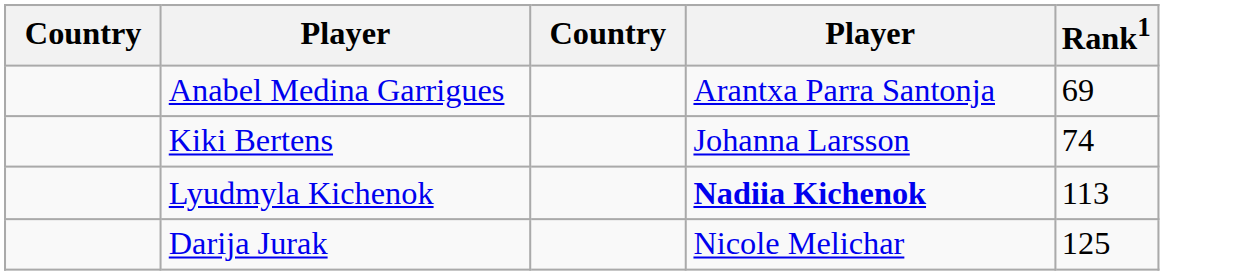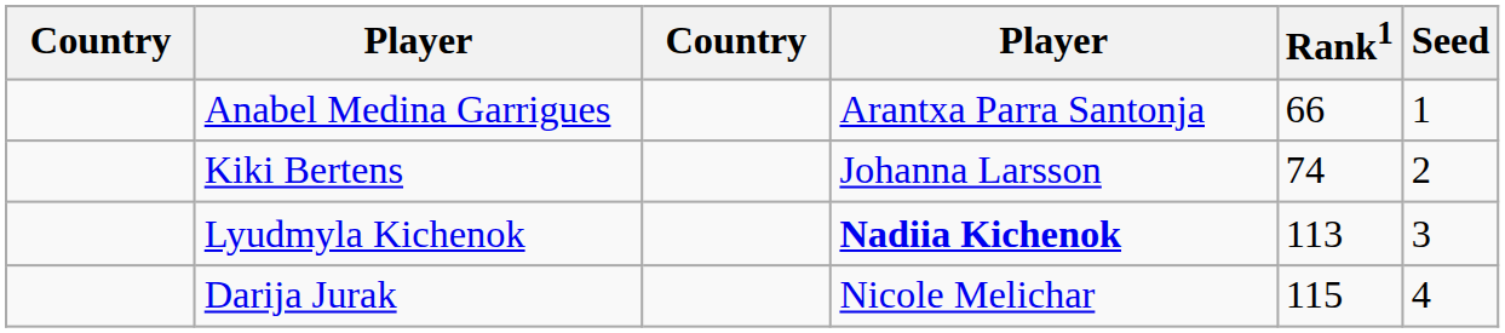+ column: Seed | 1 | 2 | 3 | 4
Anabel Medina Garrigues | Rank1: 69 -> 66
Darija Jurak | Rank1: 125 -> 115
